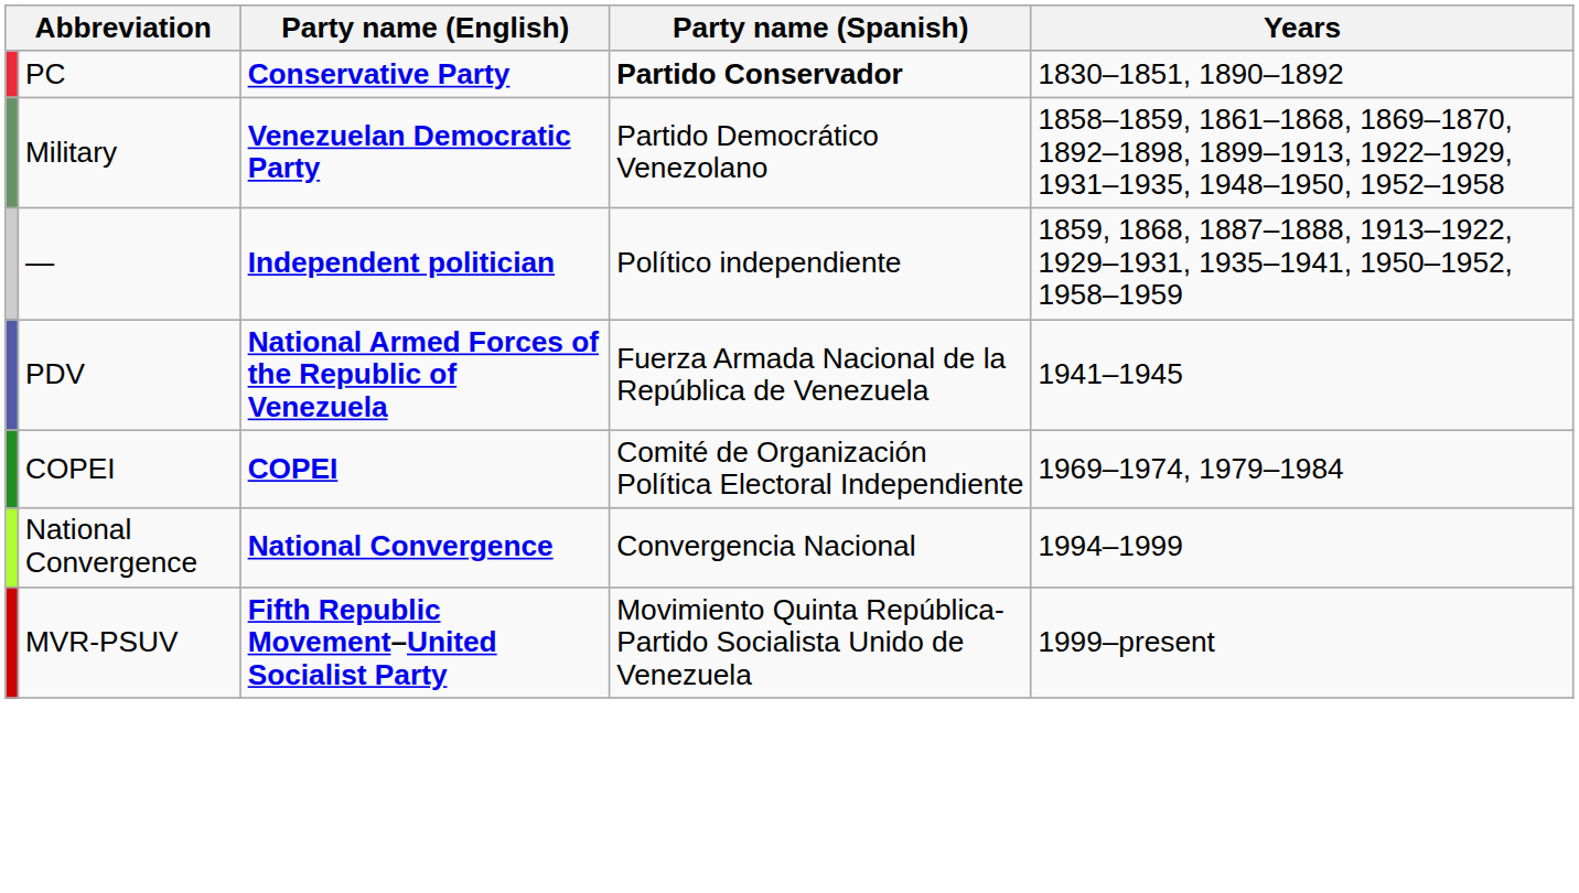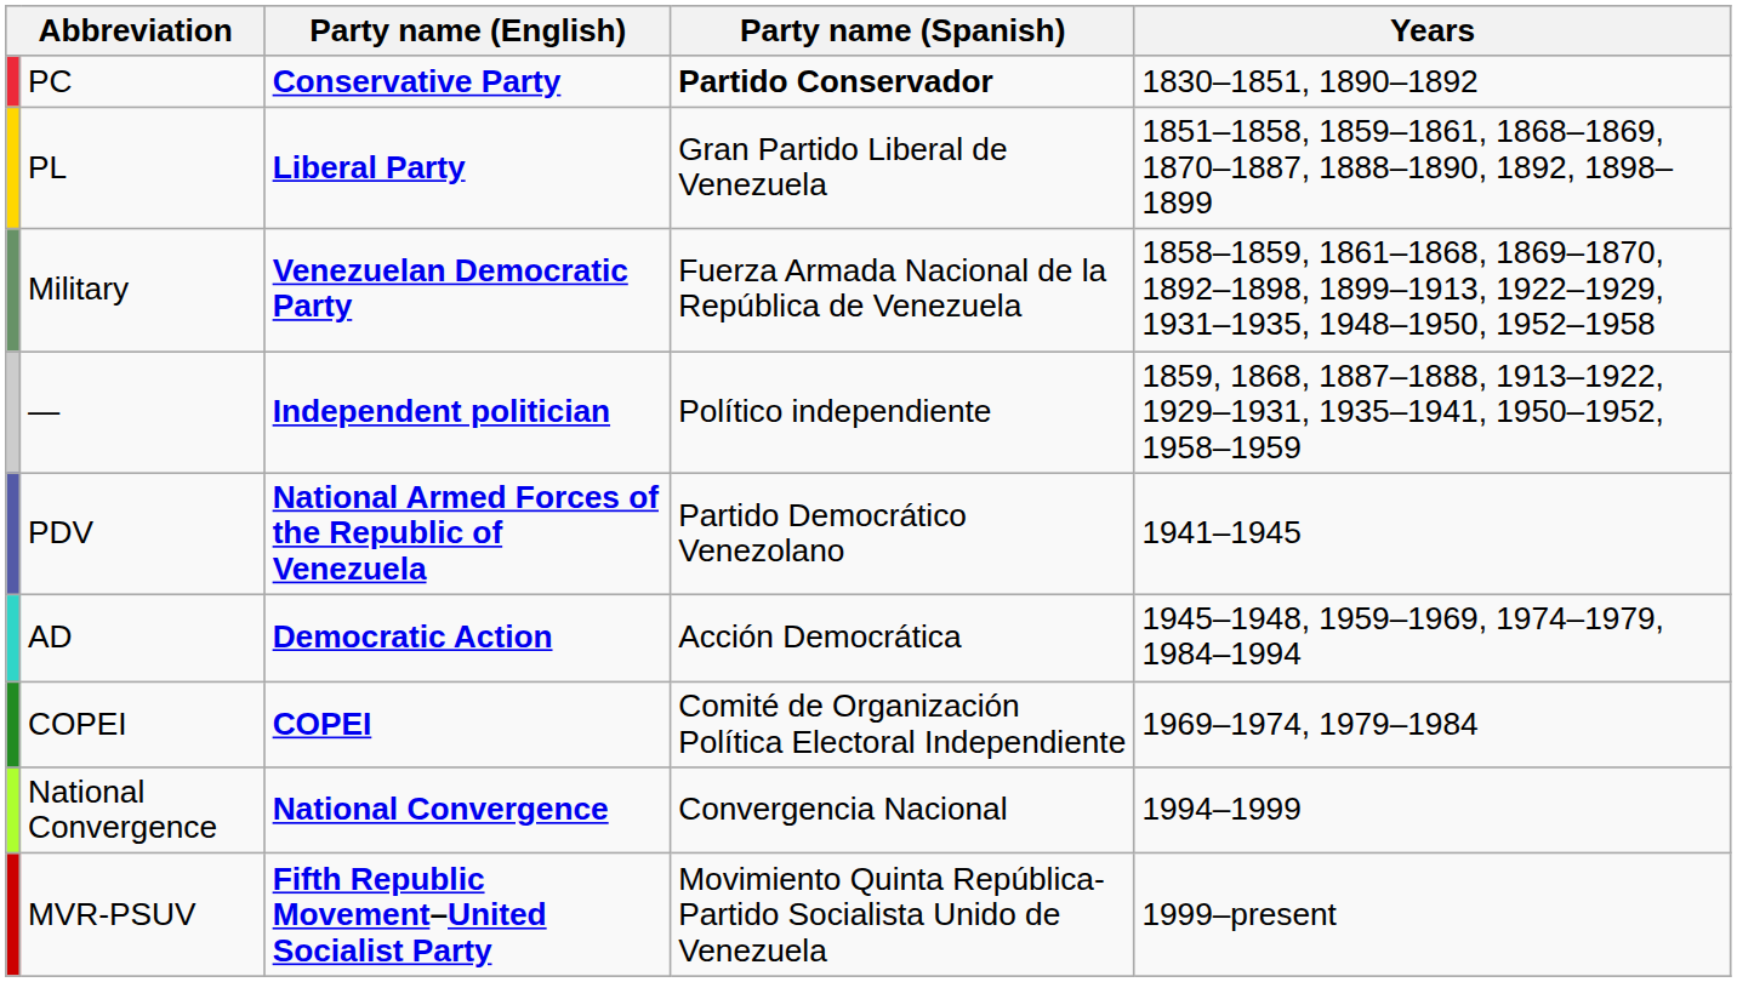+ row: PL | Liberal Party | Gran Partido Liberal de Venezuela | 1851–1858, 1859–1861, 1868–1869, 1870–1887, 1888–1890, 1892, 1898–1899
Military | Party name (Spanish): Partido Democrático Venezolano -> Fuerza Armada Nacional de la República de Venezuela
PDV | Party name (Spanish): Fuerza Armada Nacional de la República de Venezuela -> Partido Democrático Venezolano
+ row: AD | Democratic Action | Acción Democrática | 1945–1948, 1959–1969, 1974–1979, 1984–1994
